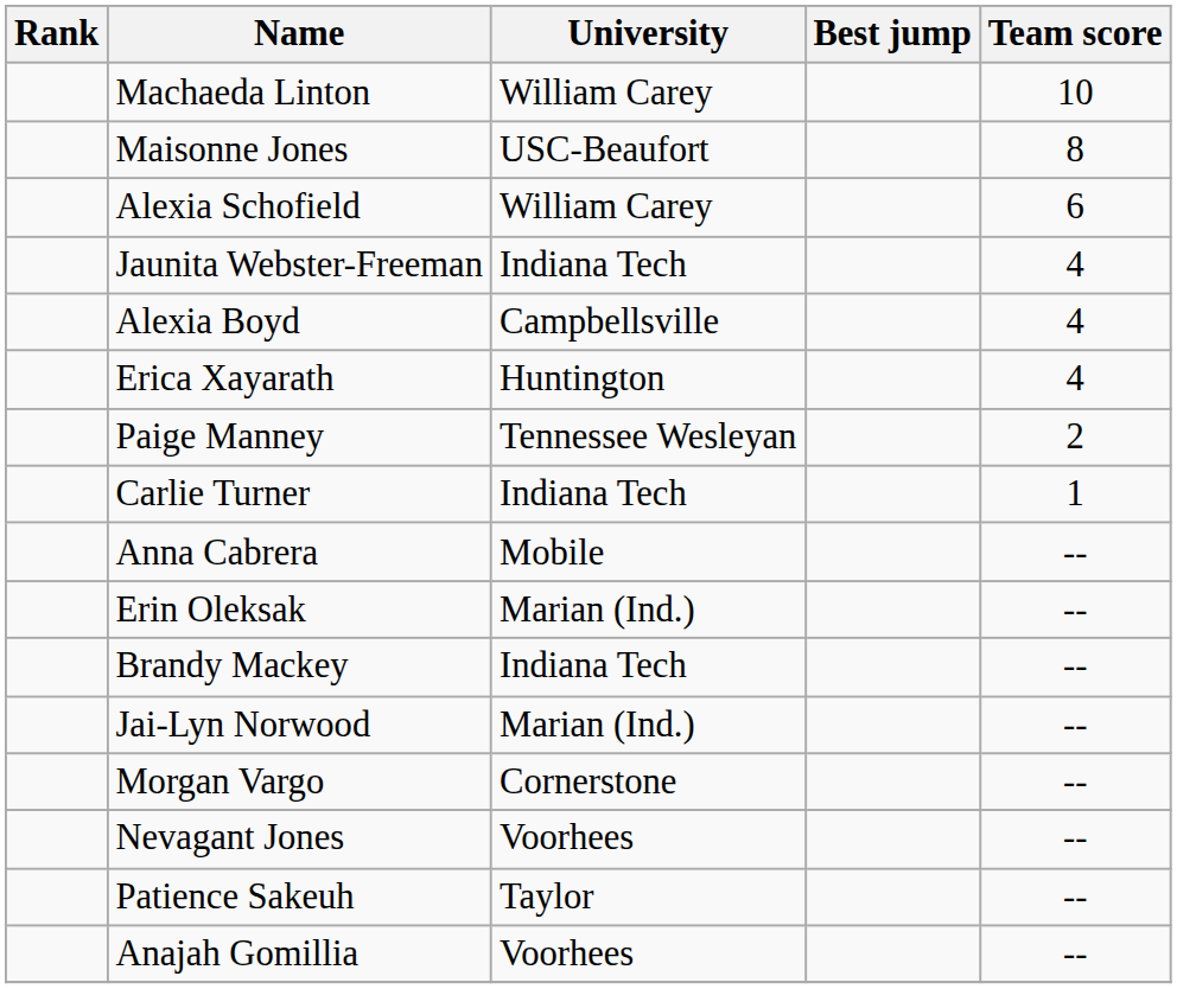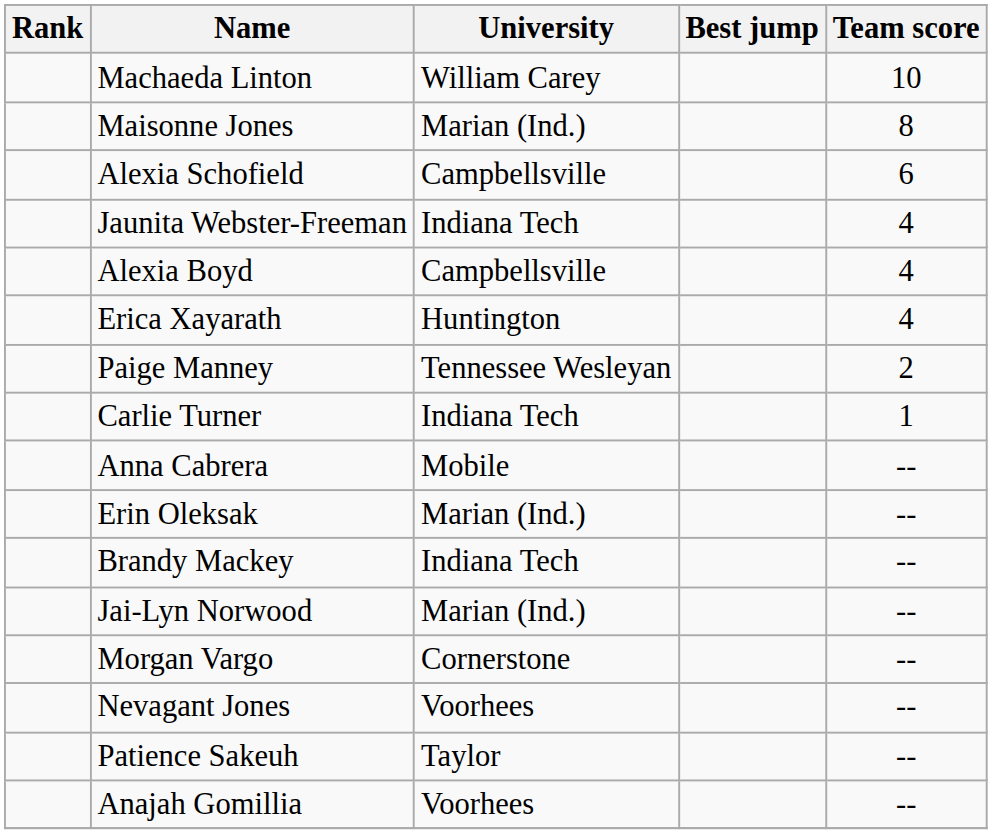Maisonne Jones | University: USC-Beaufort -> Marian (Ind.)
Alexia Schofield | University: William Carey -> Campbellsville
